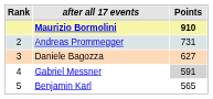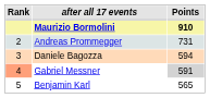Daniele Bagozza | Points: 627 -> 594
Gabriel Messner | Rank: no background -> lightsalmon background
